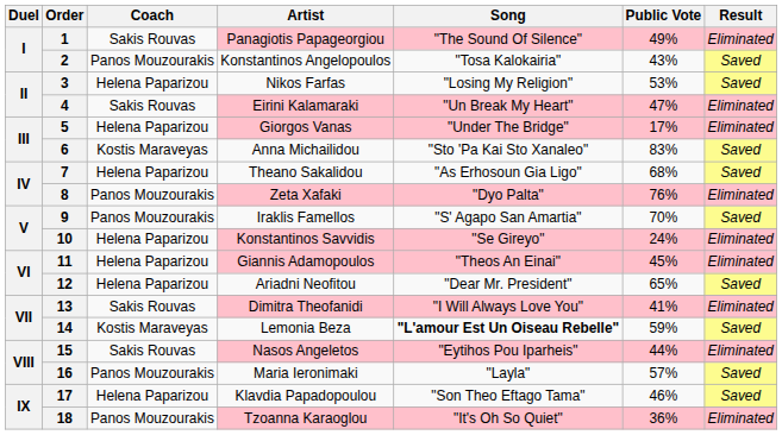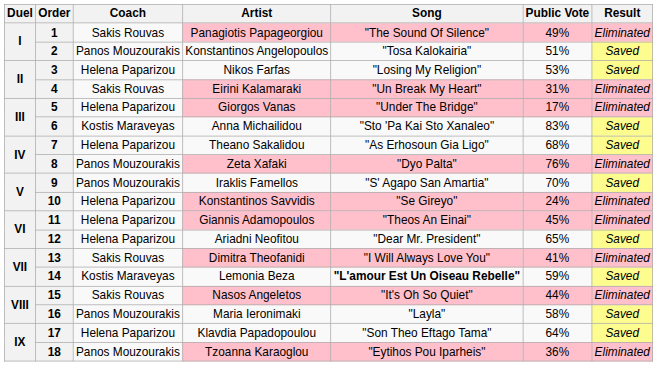2 | Public Vote: 43% -> 51%
4 | Public Vote: 47% -> 31%
15 | Song: "Eytihos Pou Iparheis" -> "It's Oh So Quiet"
16 | Public Vote: 57% -> 58%
17 | Public Vote: 46% -> 64%
18 | Song: "It's Oh So Quiet" -> "Eytihos Pou Iparheis"
